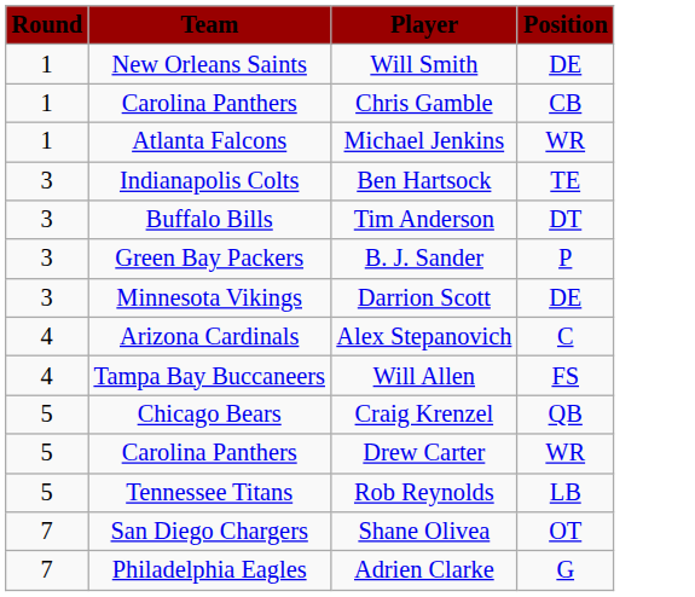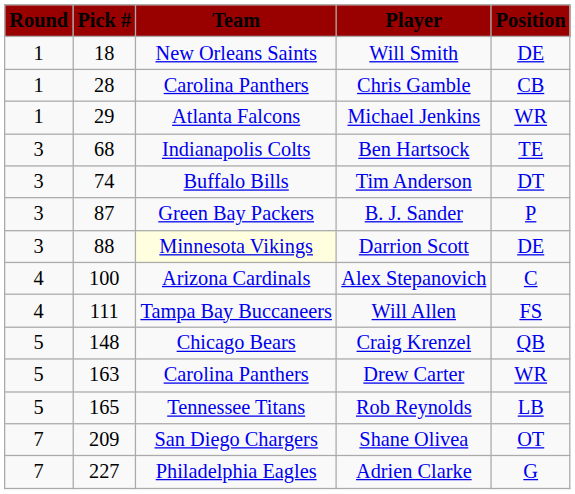+ column: Pick # | 18 | 28 | 29 | 68 | 74 | 87 | 88 | 100 | 111 | 148 | 163 | 165 | 209 | 227
Darrion Scott | Team: no background -> lightyellow background
